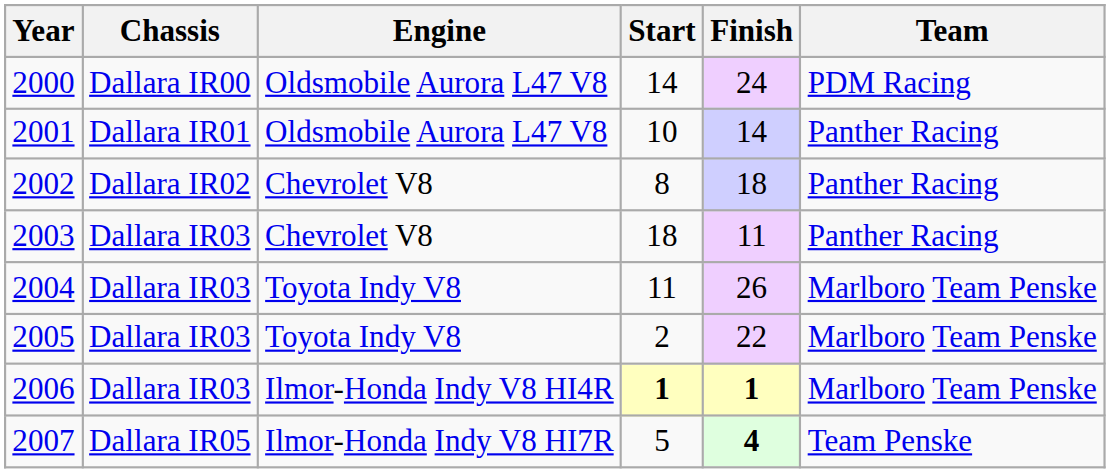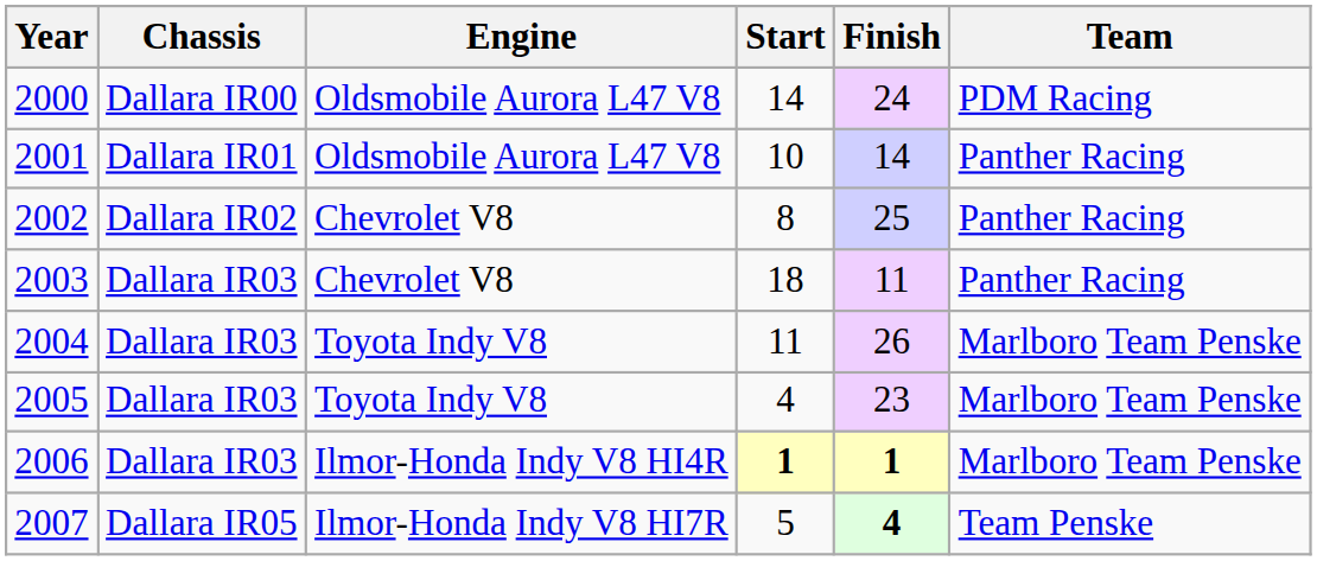2002 | Finish: 18 -> 25
2005 | Start: 2 -> 4
2005 | Finish: 22 -> 23
